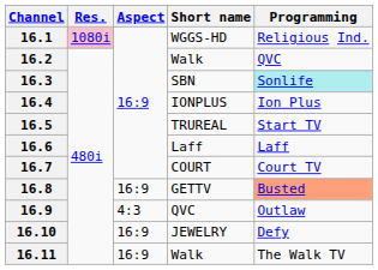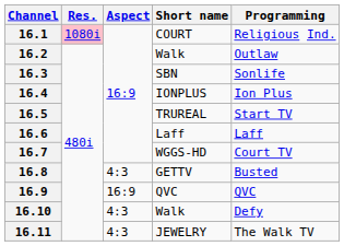16.1 | Short name: WGGS-HD -> COURT
16.2 | Programming: QVC -> Outlaw
16.3 | Programming: paleturquoise background -> no background
16.7 | Short name: COURT -> WGGS-HD
16.8 | Aspect: 16:9 -> 4:3
16.8 | Programming: lightsalmon background -> no background
16.9 | Aspect: 4:3 -> 16:9
16.9 | Programming: Outlaw -> QVC
16.10 | Aspect: 16:9 -> 4:3
16.10 | Short name: JEWELRY -> Walk
16.11 | Aspect: 16:9 -> 4:3
16.11 | Short name: Walk -> JEWELRY
